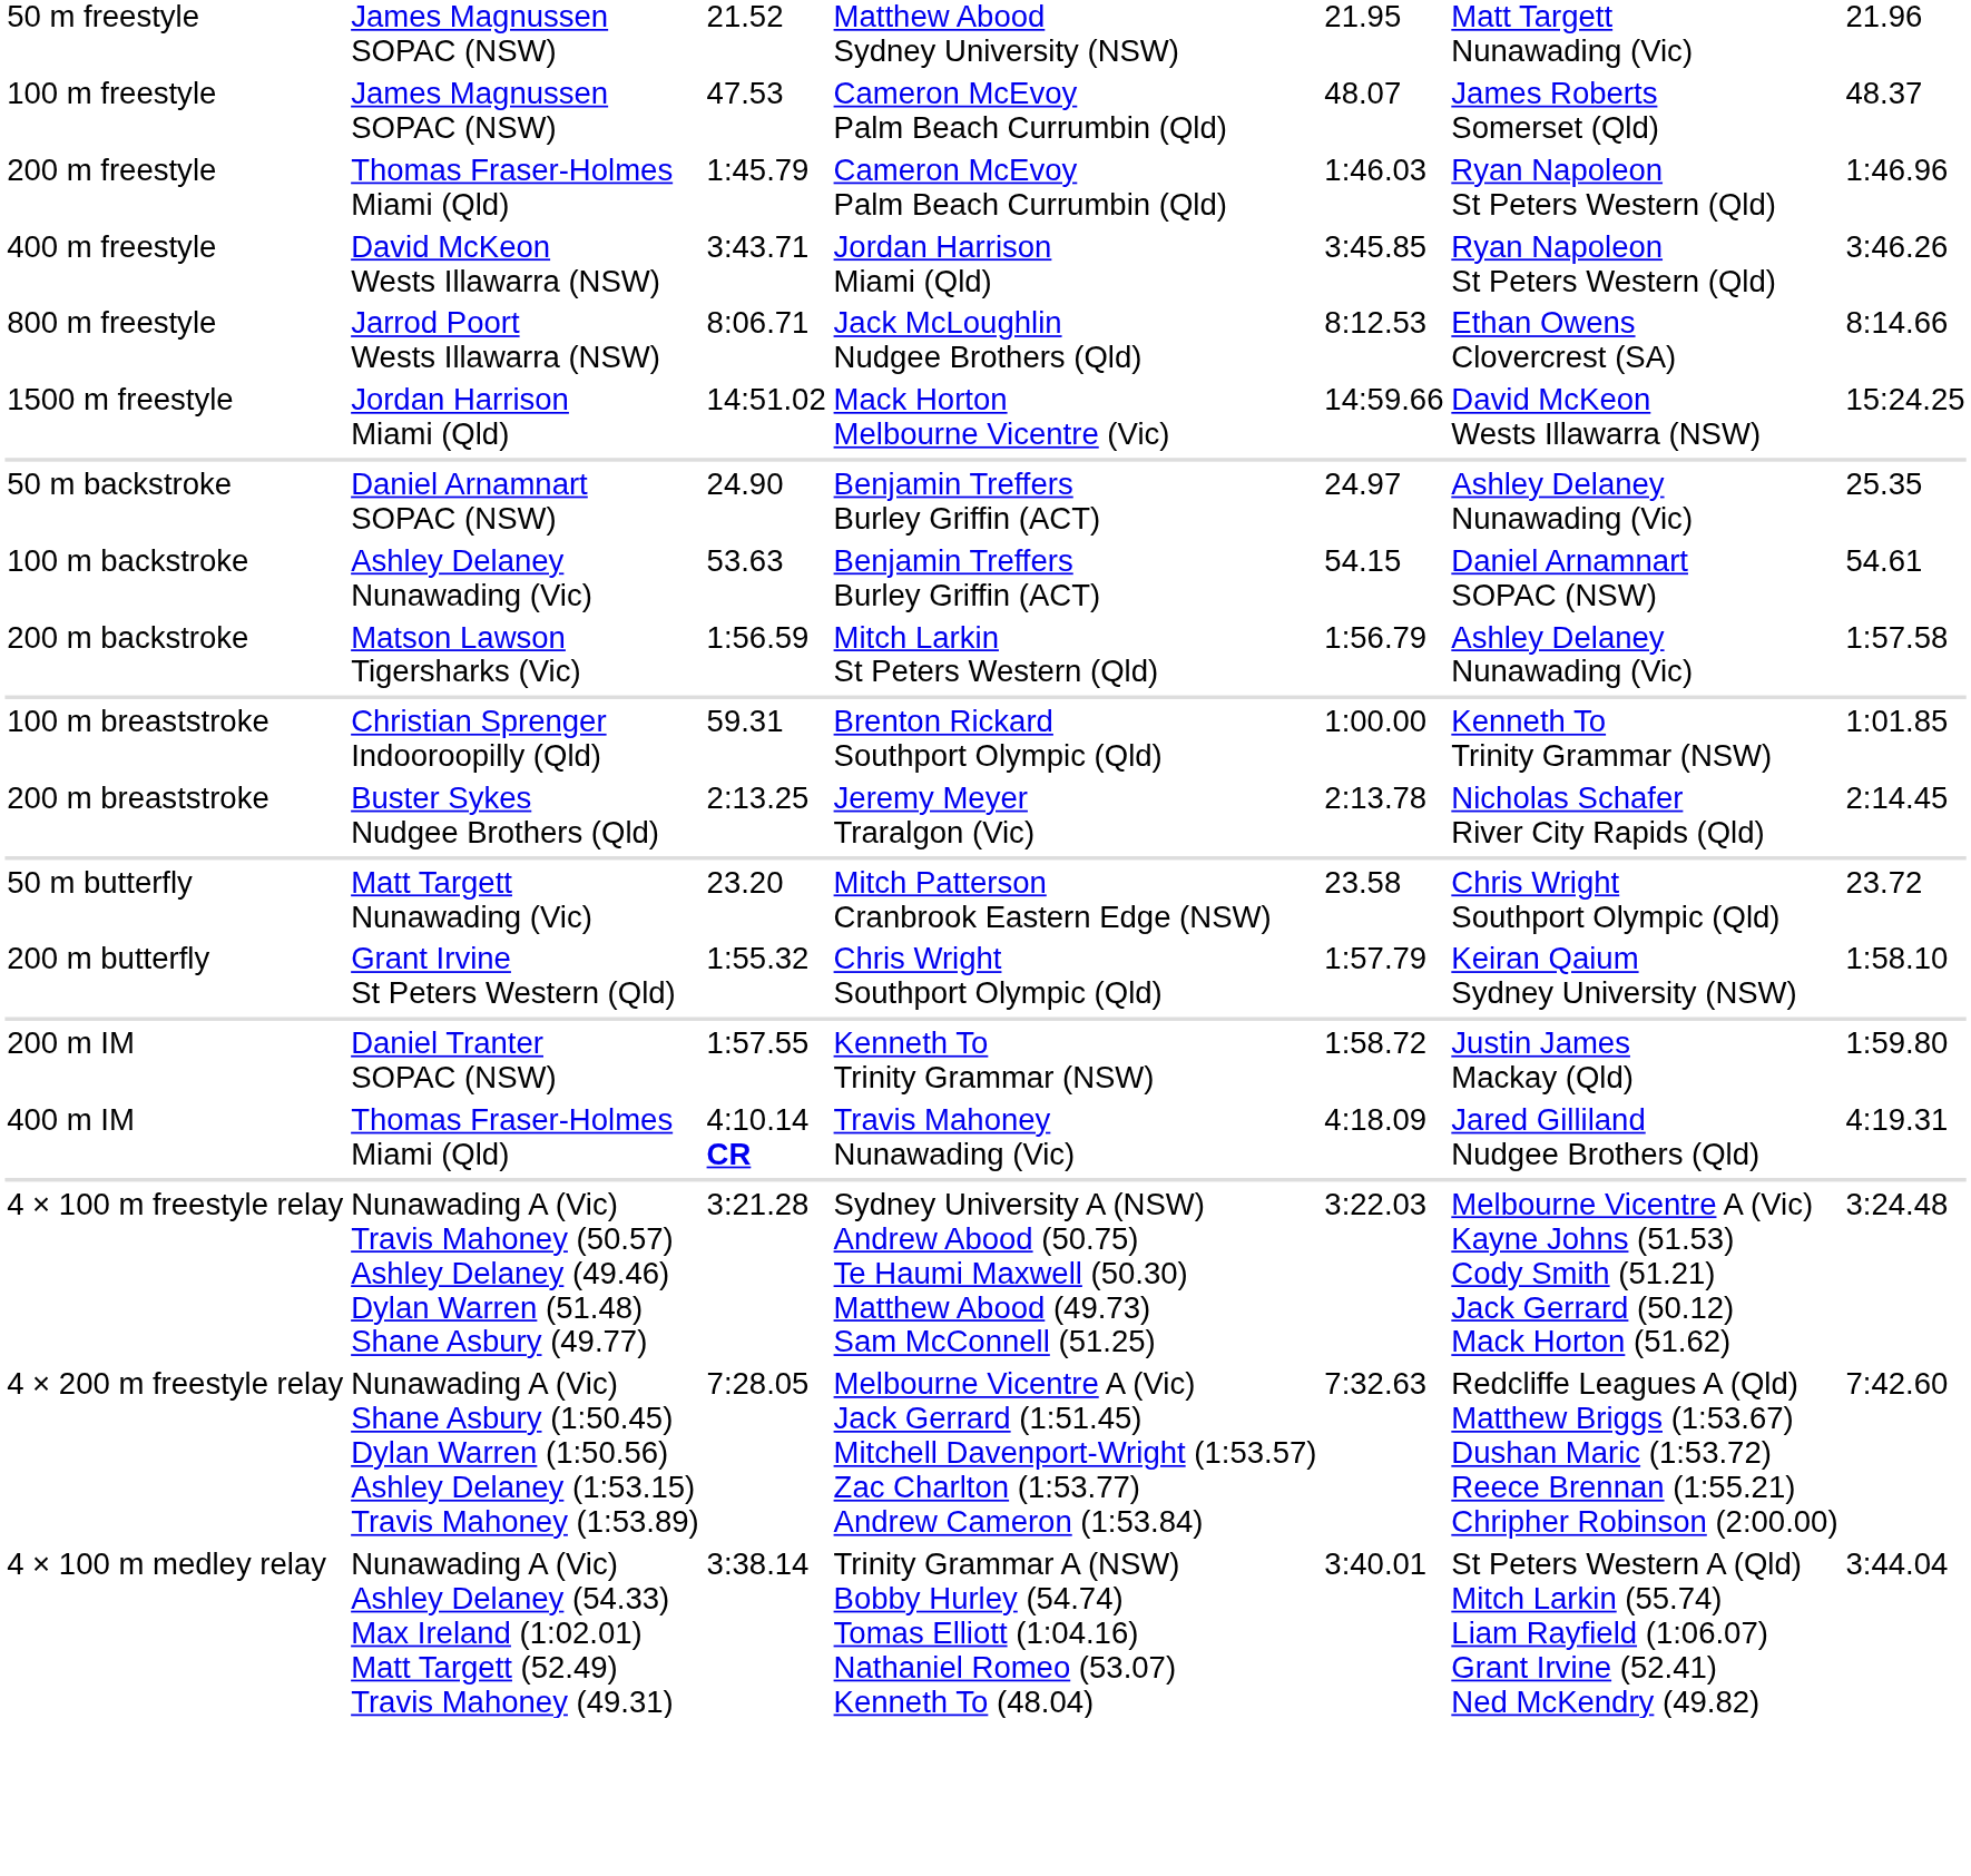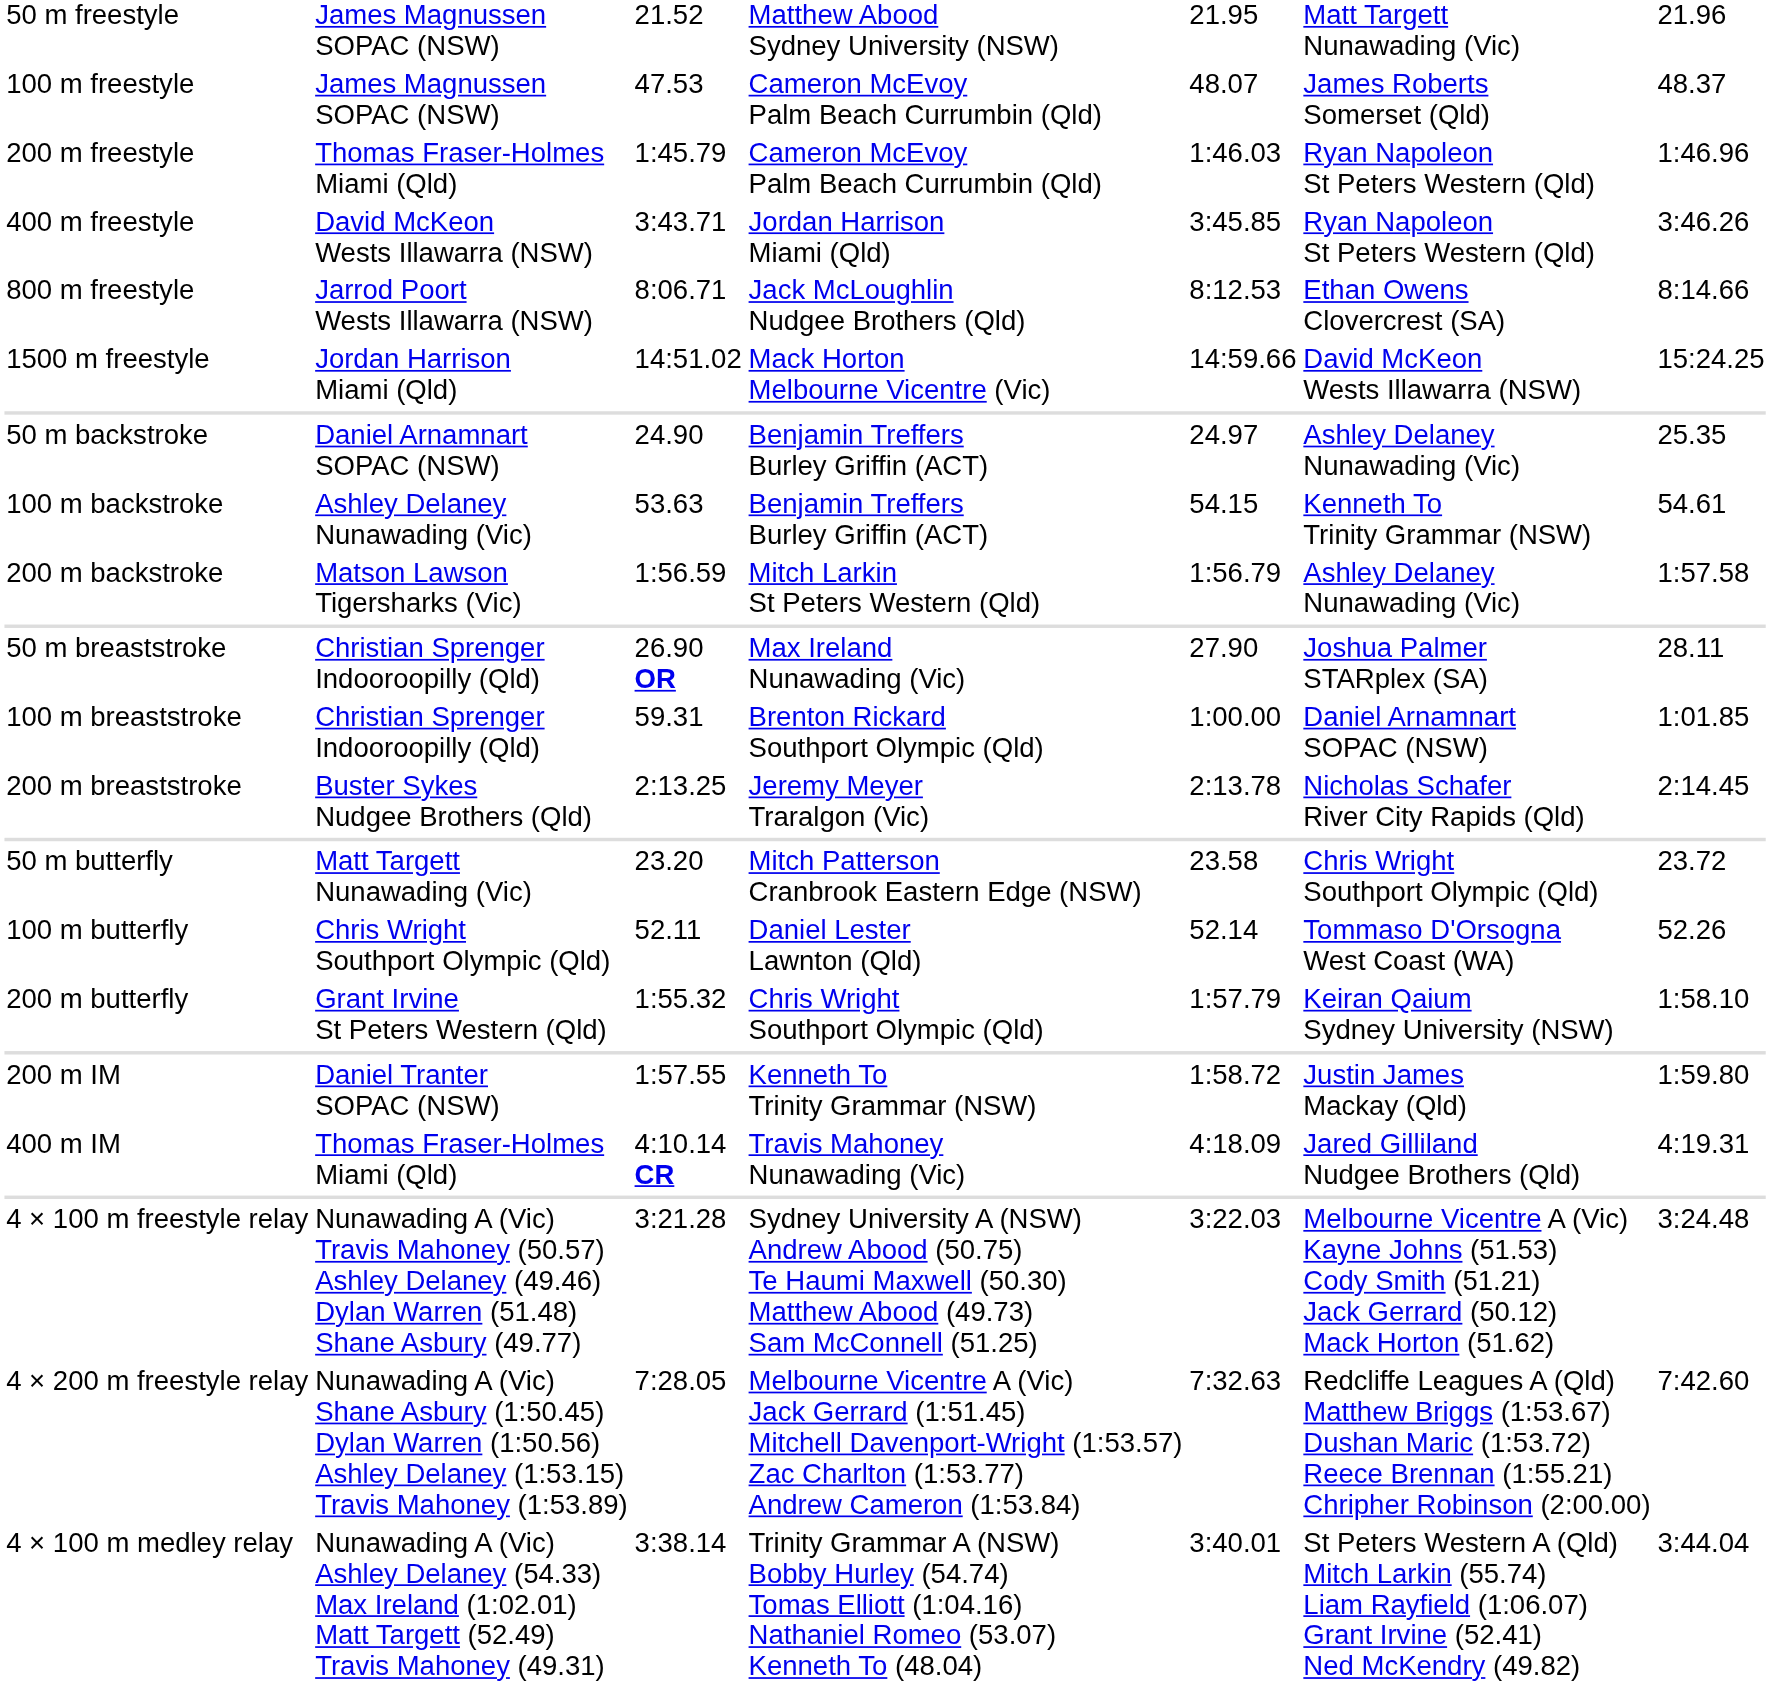100 m backstroke | column 6: Daniel Arnamnart SOPAC (NSW) -> Kenneth To Trinity Grammar (NSW)
+ row: 50 m breaststroke | Christian Sprenger Indooroopilly (Qld) | 26.90 OR | Max Ireland Nunawading (Vic) | 27.90 | Joshua Palmer STARplex (SA) | 28.11
100 m breaststroke | column 6: Kenneth To Trinity Grammar (NSW) -> Daniel Arnamnart SOPAC (NSW)
+ row: 100 m butterfly | Chris Wright Southport Olympic (Qld) | 52.11 | Daniel Lester Lawnton (Qld) | 52.14 | Tommaso D'Orsogna West Coast (WA) | 52.26
